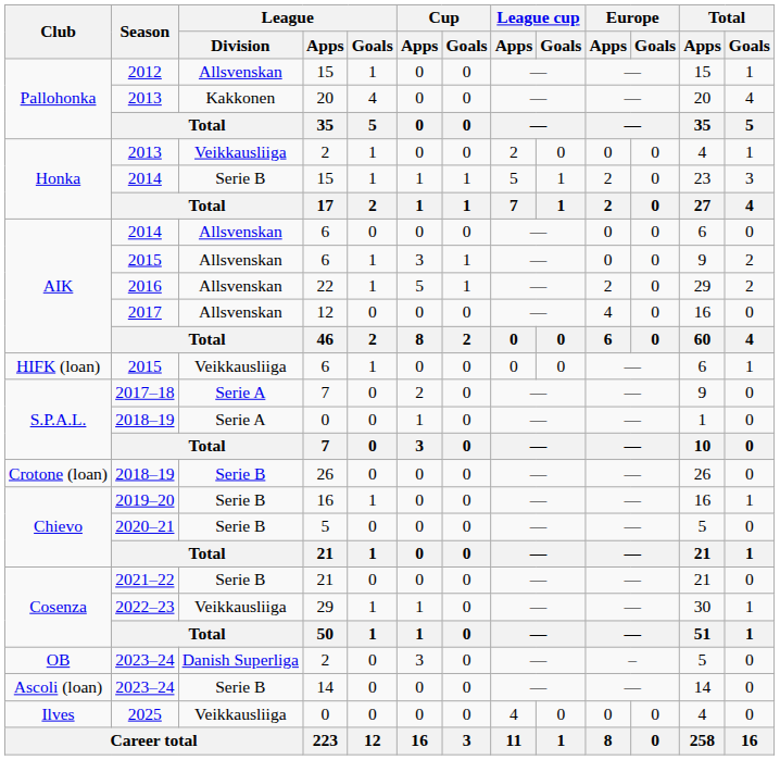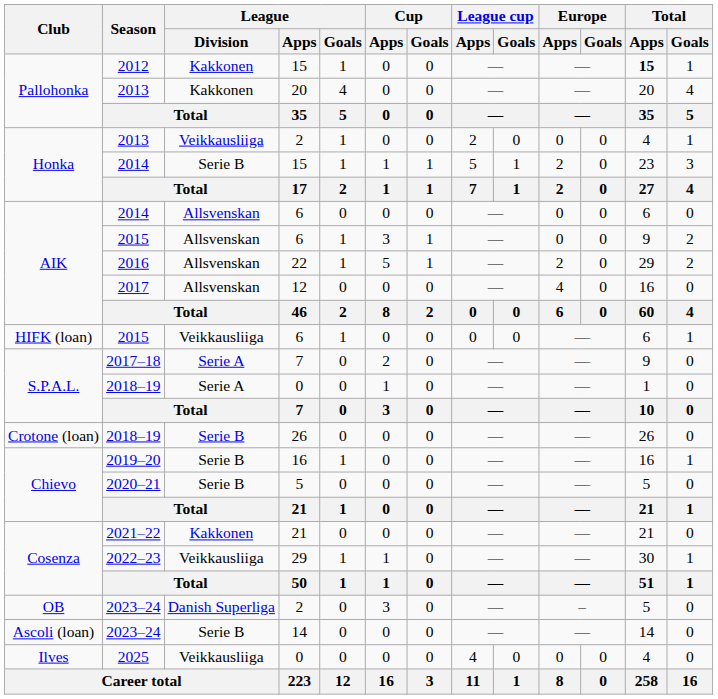2012 | League / Division: Allsvenskan -> Kakkonen
2012 | Total / Apps: normal -> bold
2021–22 | League / Division: Serie B -> Kakkonen
